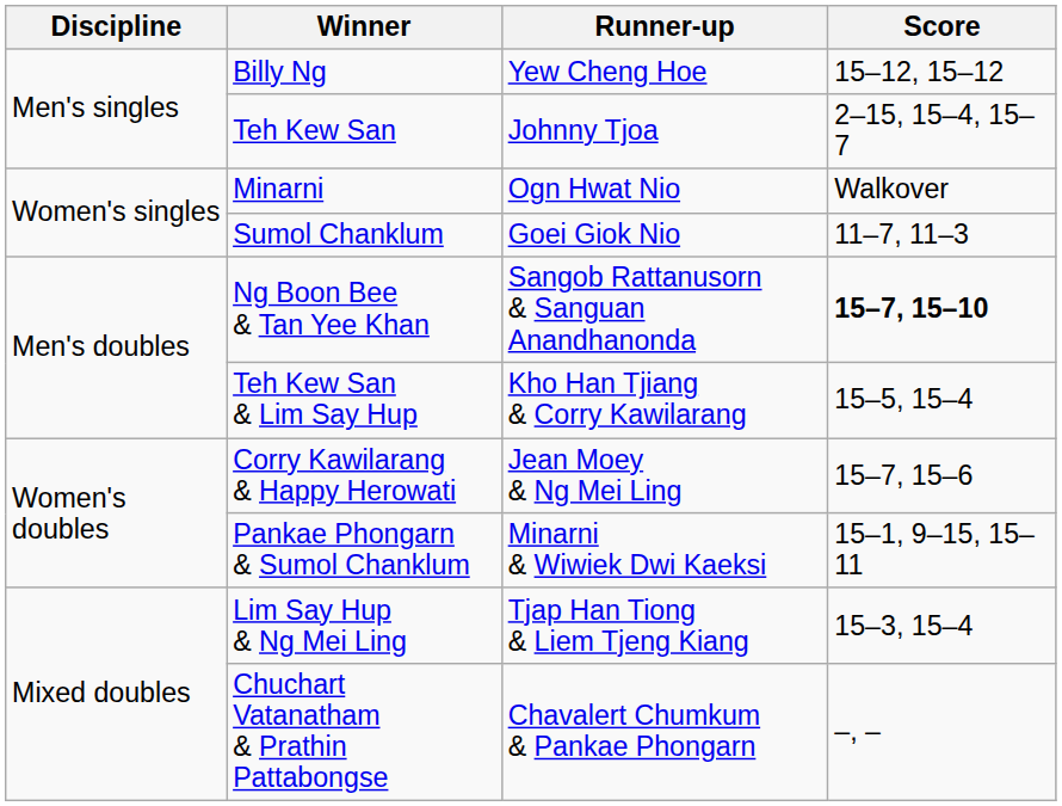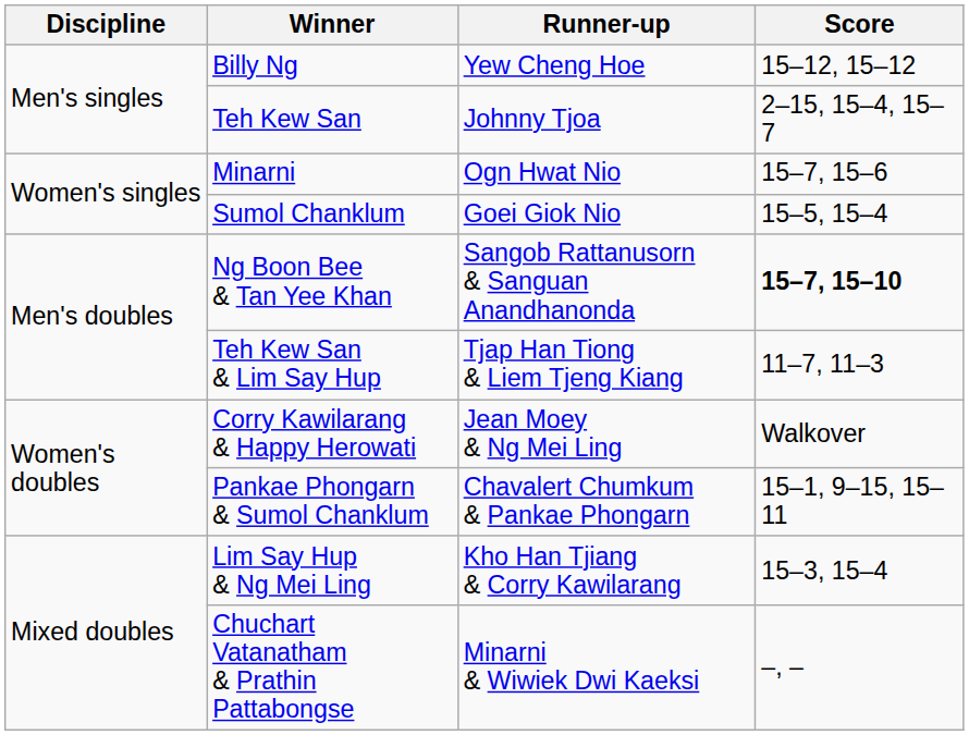Minarni | Score: Walkover -> 15–7, 15–6
Sumol Chanklum | Score: 11–7, 11–3 -> 15–5, 15–4
Teh Kew San & Lim Say Hup | Runner-up: Kho Han Tjiang & Corry Kawilarang -> Tjap Han Tiong & Liem Tjeng Kiang
Teh Kew San & Lim Say Hup | Score: 15–5, 15–4 -> 11–7, 11–3
Corry Kawilarang & Happy Herowati | Score: 15–7, 15–6 -> Walkover
Pankae Phongarn & Sumol Chanklum | Runner-up: Minarni & Wiwiek Dwi Kaeksi -> Chavalert Chumkum & Pankae Phongarn
Lim Say Hup & Ng Mei Ling | Runner-up: Tjap Han Tiong & Liem Tjeng Kiang -> Kho Han Tjiang & Corry Kawilarang
Chuchart Vatanatham & Prathin Pattabongse | Runner-up: Chavalert Chumkum & Pankae Phongarn -> Minarni & Wiwiek Dwi Kaeksi
